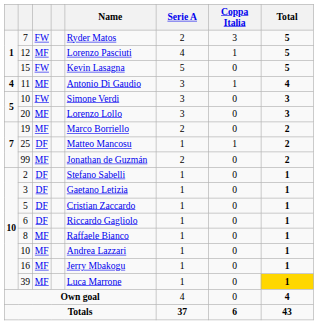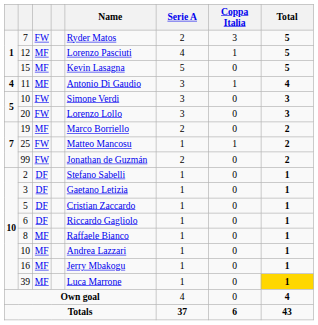15 | column 3: FW -> MF
20 | column 3: MF -> FW
25 | column 3: DF -> FW
99 | column 3: MF -> FW
